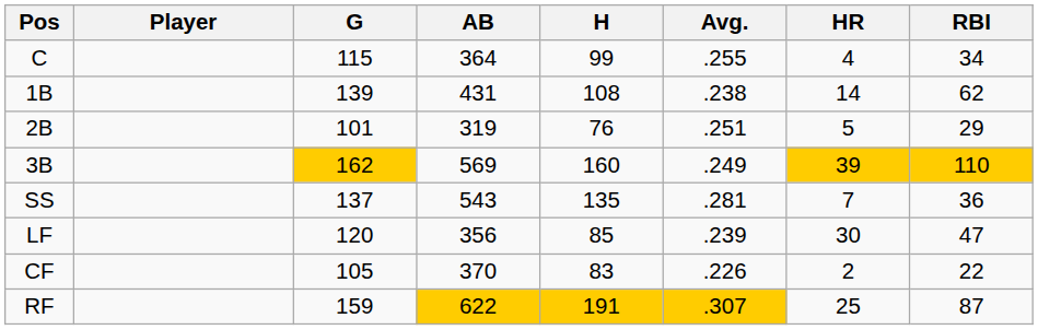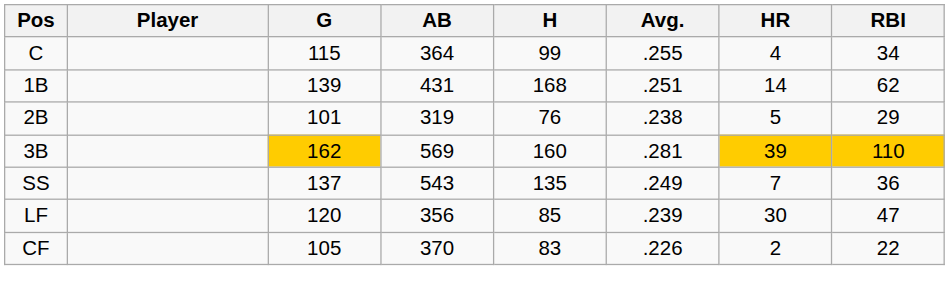1B | H: 108 -> 168
1B | Avg.: .238 -> .251
2B | Avg.: .251 -> .238
3B | Avg.: .249 -> .281
SS | Avg.: .281 -> .249
- row: RF | 159 | 622 | 191 | .307 | 25 | 87
